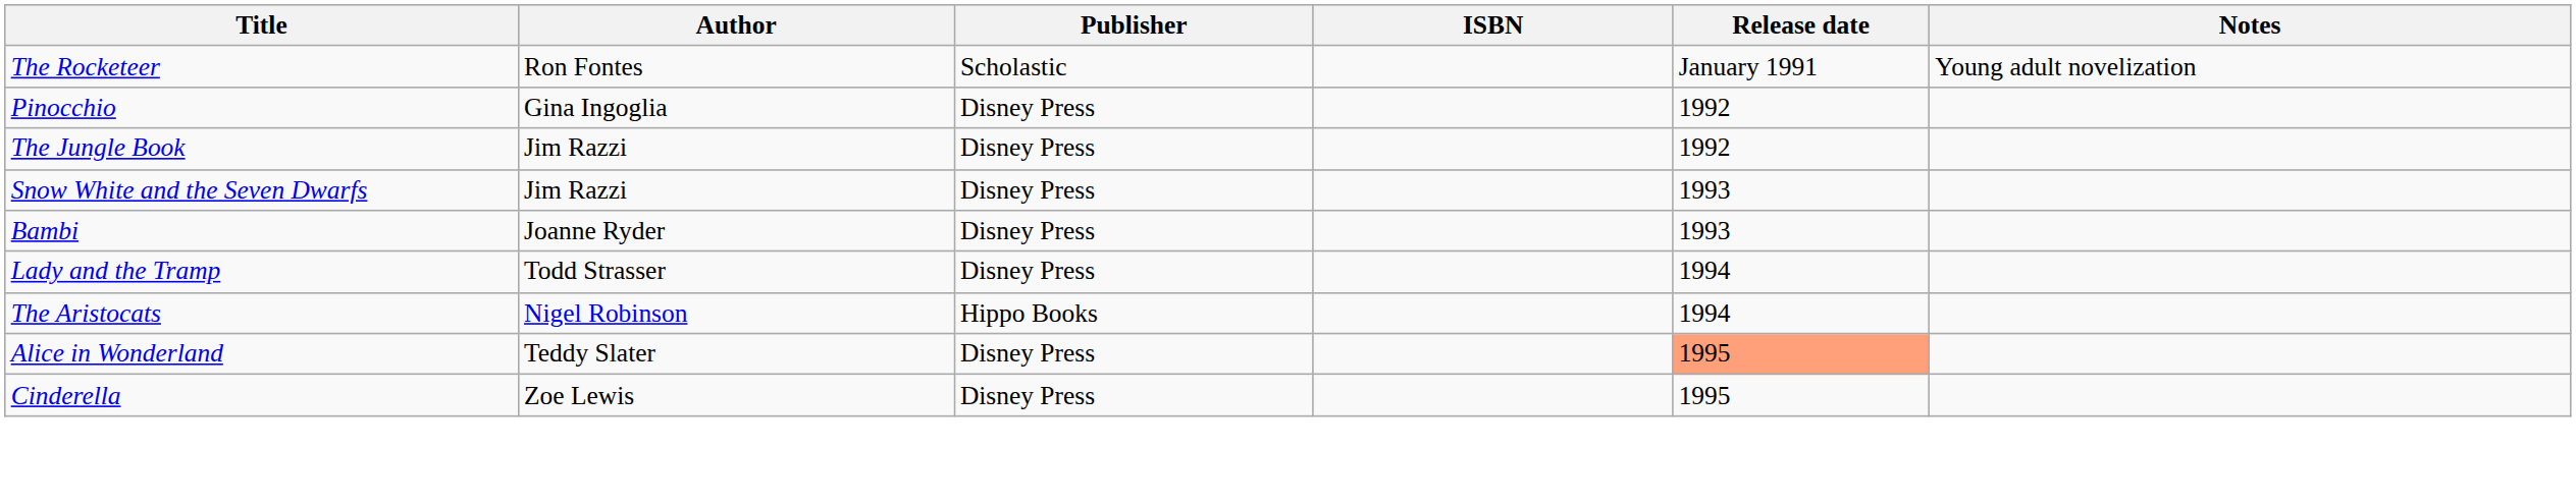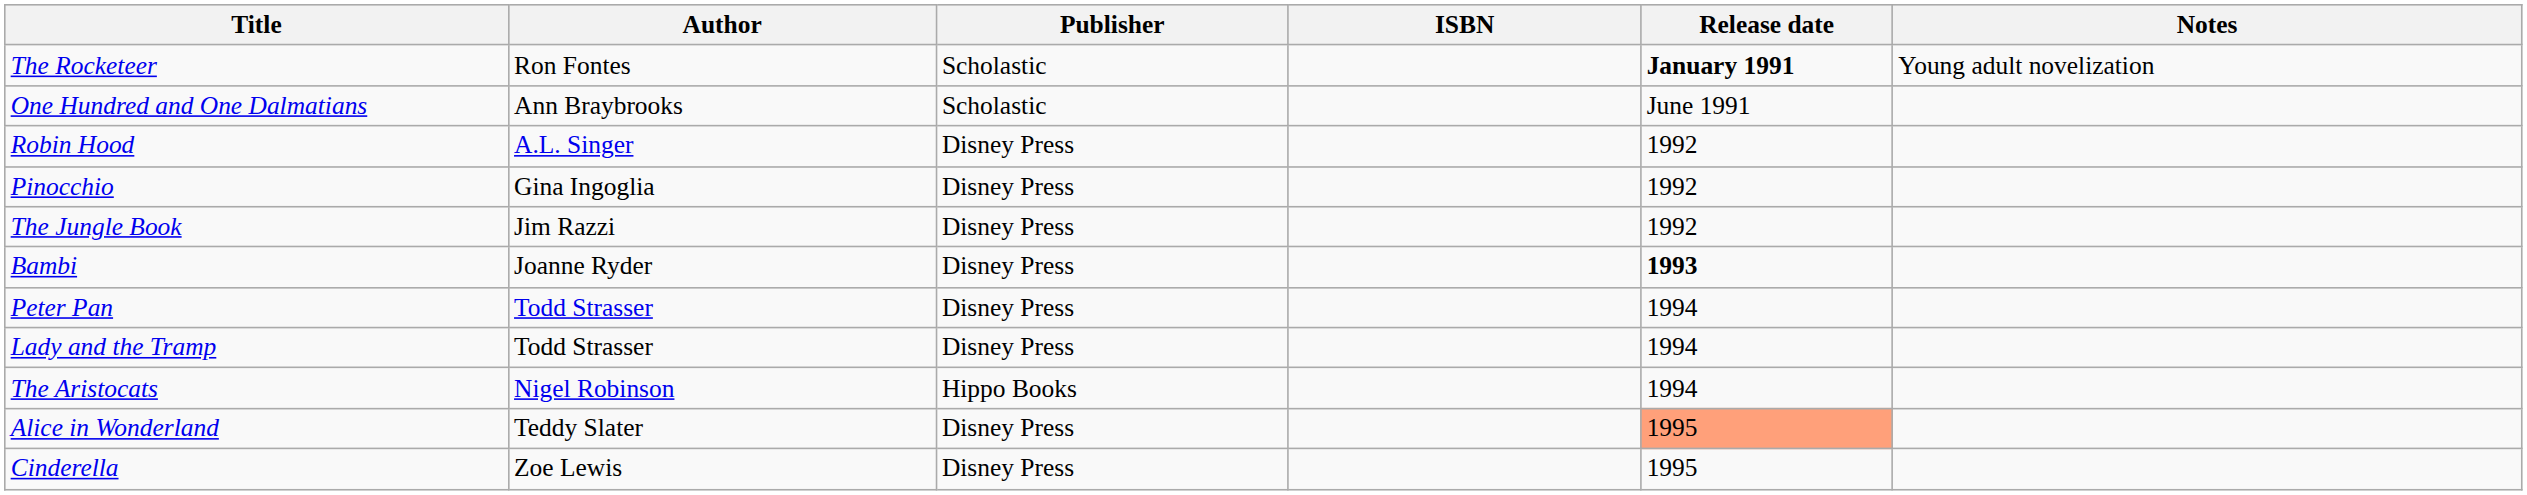The Rocketeer | Release date: normal -> bold
+ row: One Hundred and One Dalmatians | Ann Braybrooks | Scholastic | June 1991
+ row: Robin Hood | A.L. Singer | Disney Press | 1992
- row: Snow White and the Seven Dwarfs | Jim Razzi | Disney Press | 1993
Bambi | Release date: normal -> bold
+ row: Peter Pan | Todd Strasser | Disney Press | 1994
